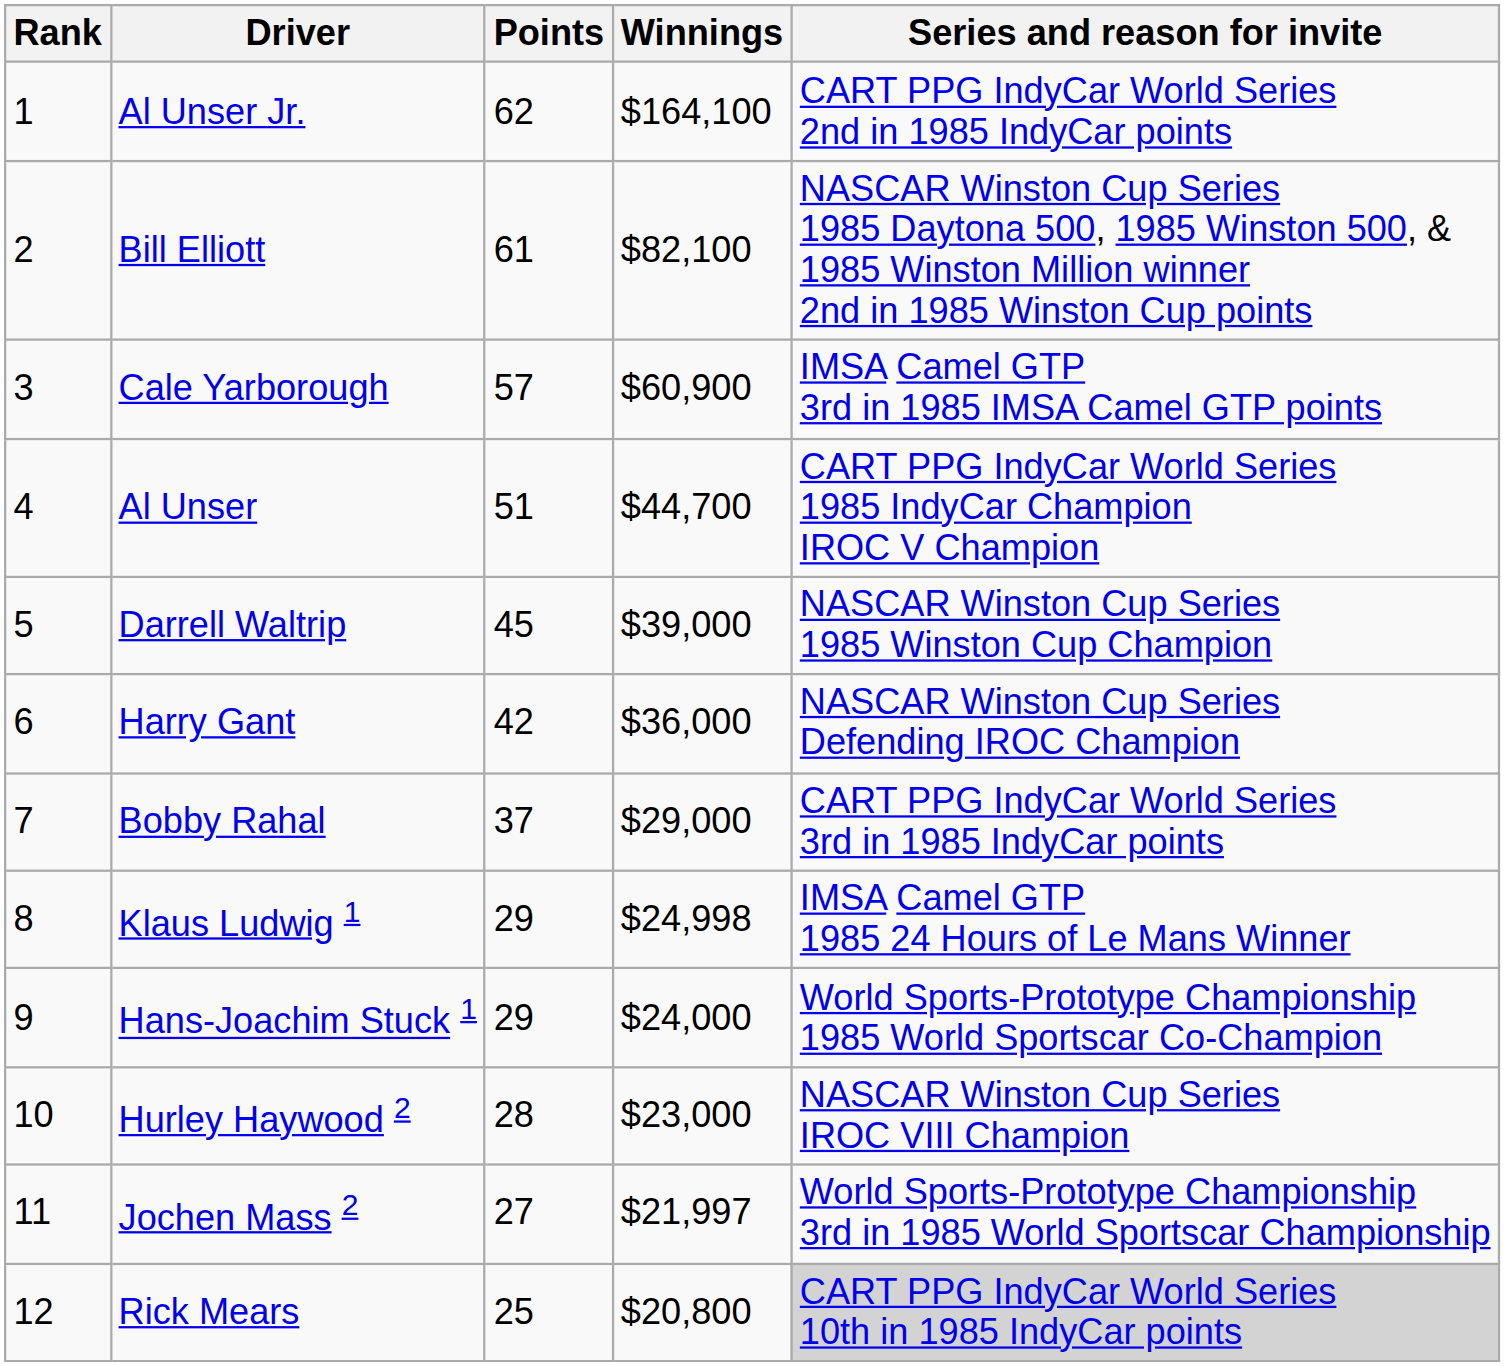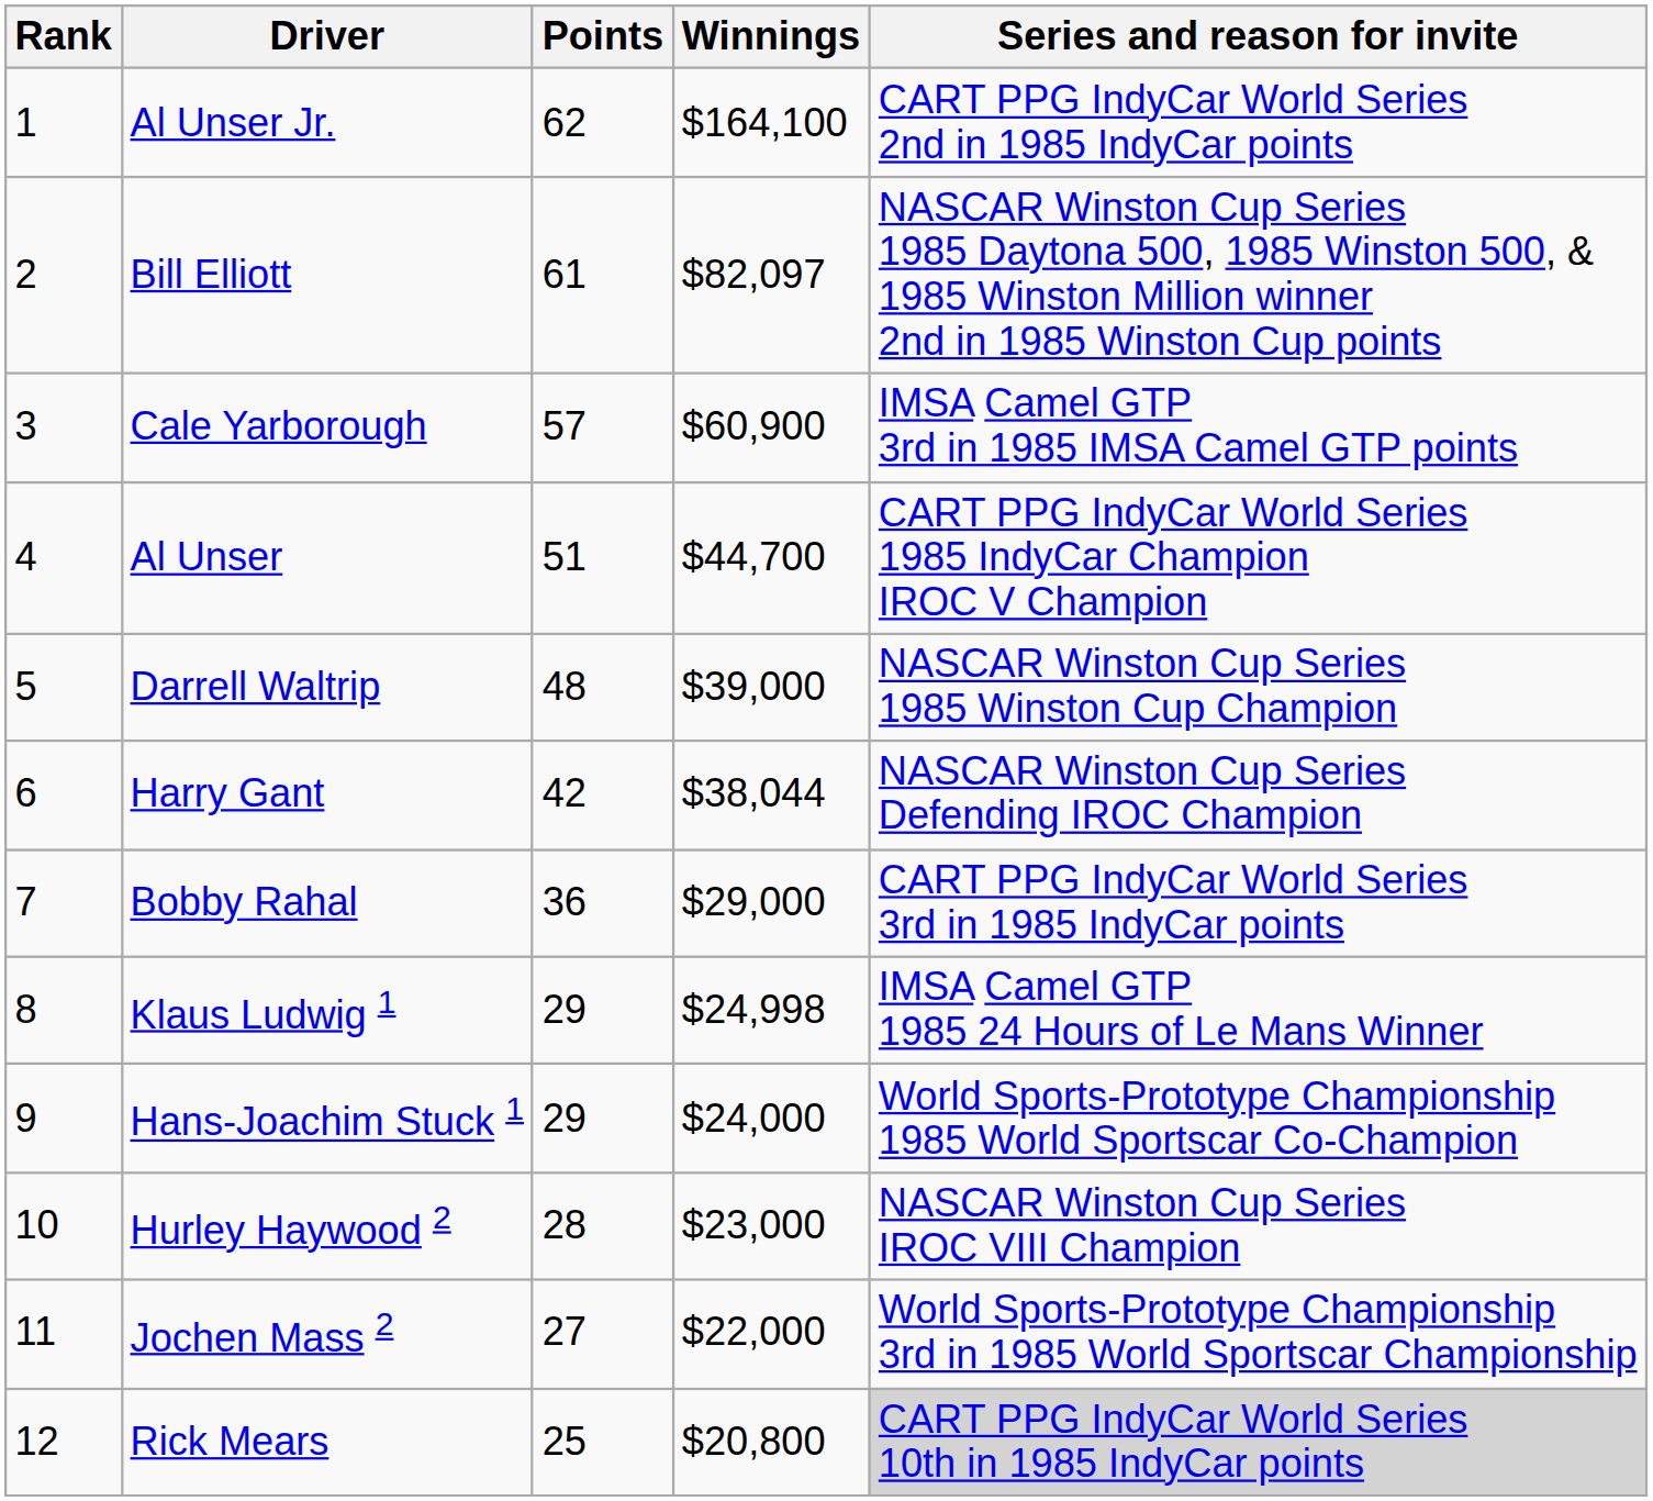Bill Elliott | Winnings: $82,100 -> $82,097
Darrell Waltrip | Points: 45 -> 48
Harry Gant | Winnings: $36,000 -> $38,044
Bobby Rahal | Points: 37 -> 36
Jochen Mass 2 | Winnings: $21,997 -> $22,000
